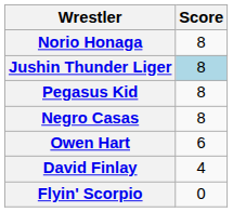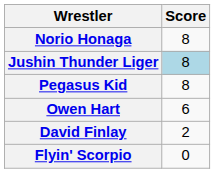- row: Negro Casas | 8
David Finlay | Score: 4 -> 2
